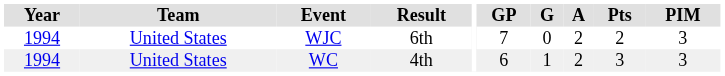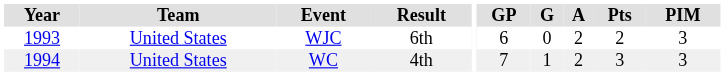WJC | Year: 1994 -> 1993
WJC | GP: 7 -> 6
WC | GP: 6 -> 7
